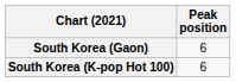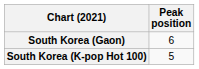South Korea (K-pop Hot 100) | Peak position: 6 -> 5
